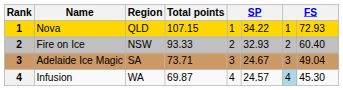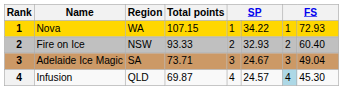Nova | Region: QLD -> WA
Infusion | Region: WA -> QLD
